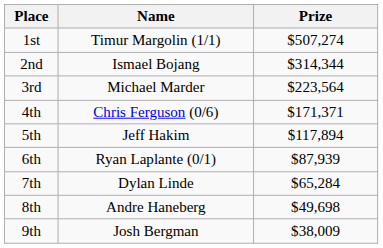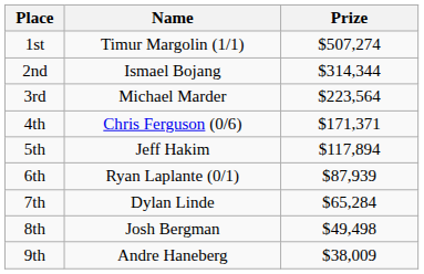8th | Name: Andre Haneberg -> Josh Bergman
8th | Prize: $49,698 -> $49,498
9th | Name: Josh Bergman -> Andre Haneberg
